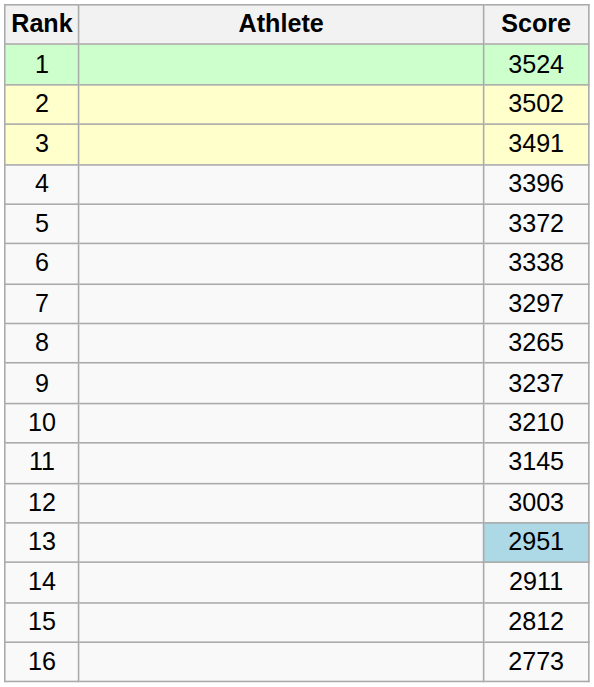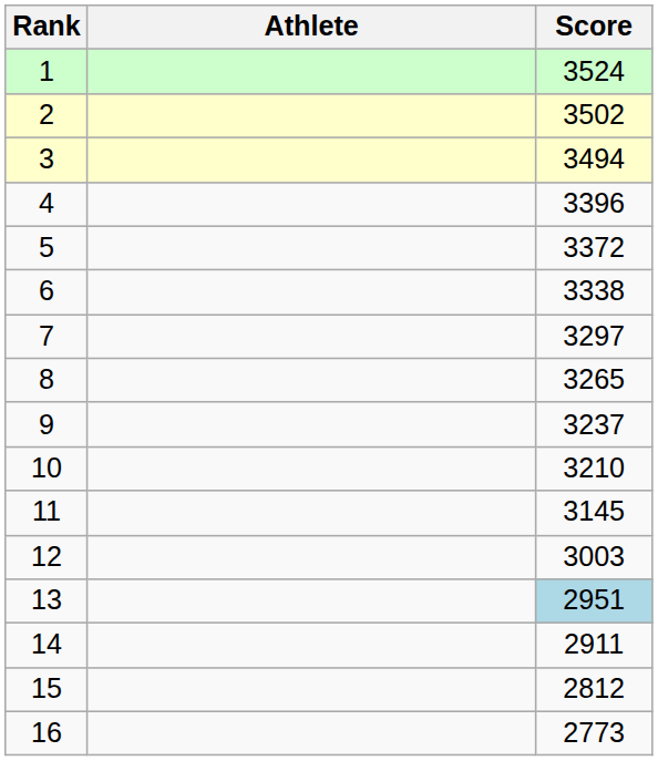3 | Score: 3491 -> 3494
